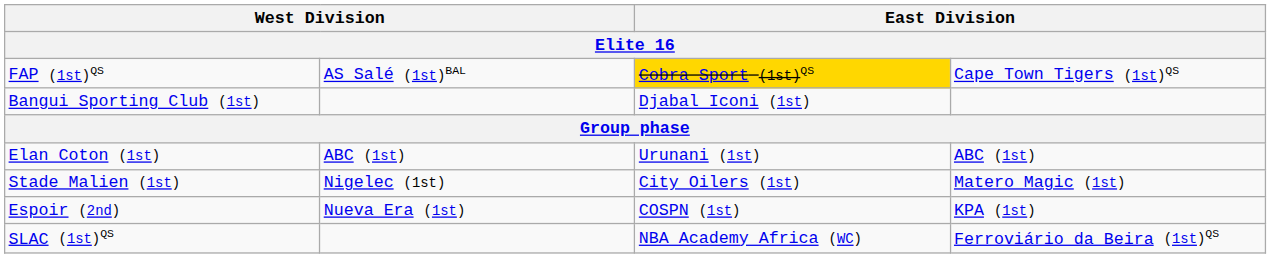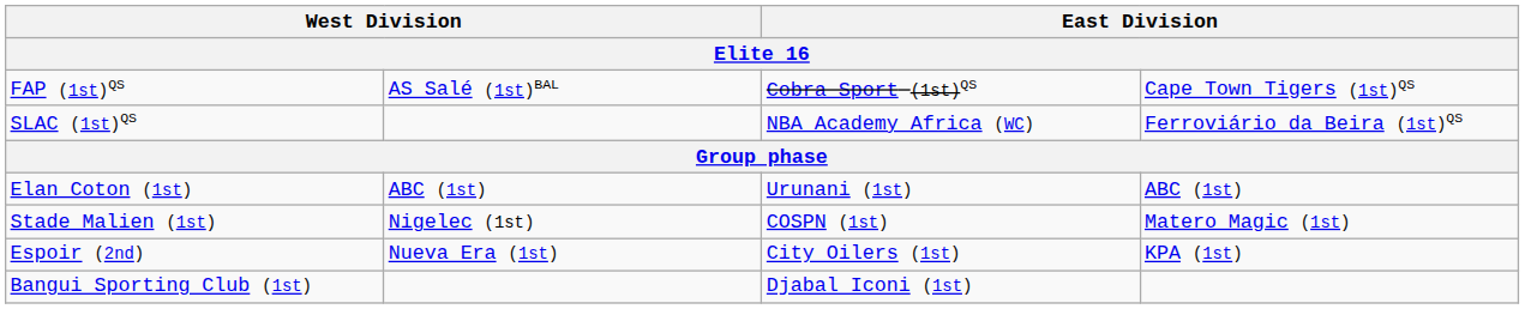FAP (1st)QS | column 3: gold background -> no background
rows swapped: SLAC (1st)QS <-> Bangui Sporting Club (1st)
Stade Malien (1st) | column 3: City Oilers (1st) -> COSPN (1st)
Espoir (2nd) | column 3: COSPN (1st) -> City Oilers (1st)
